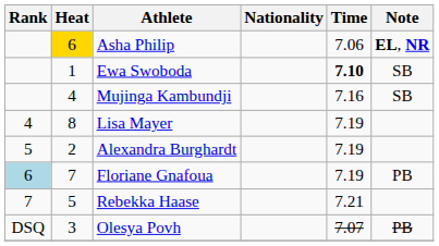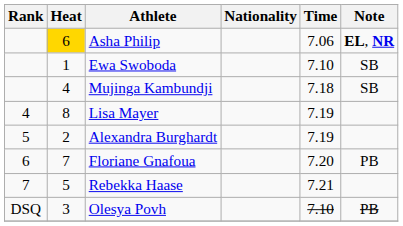Ewa Swoboda | Time: bold -> normal
Mujinga Kambundji | Time: 7.16 -> 7.18
Floriane Gnafoua | Rank: lightblue background -> no background
Floriane Gnafoua | Time: 7.19 -> 7.20
Olesya Povh | Time: 7.07 -> 7.10
